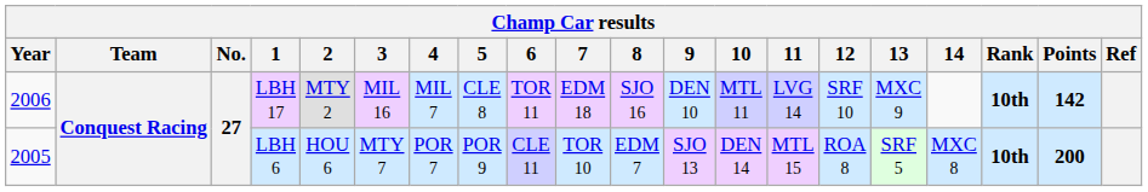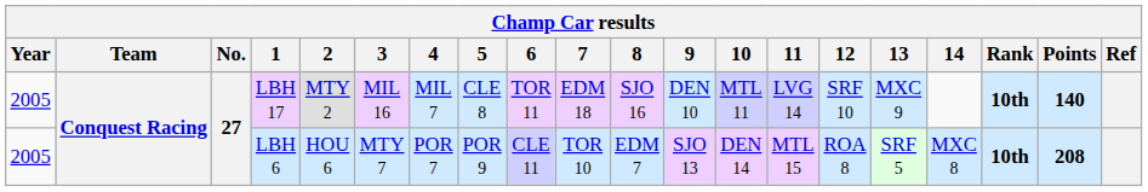LBH 17 | Year: 2006 -> 2005
LBH 17 | Points: 142 -> 140
LBH 6 | Points: 200 -> 208
